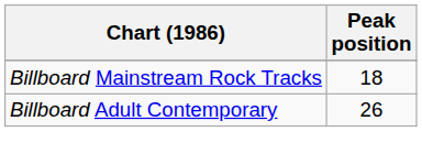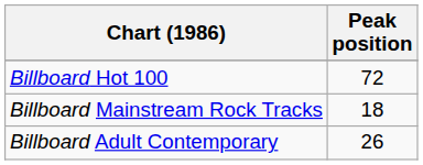+ row: Billboard Hot 100 | 72
